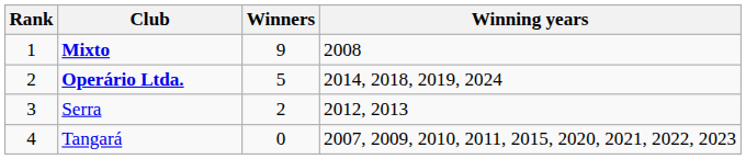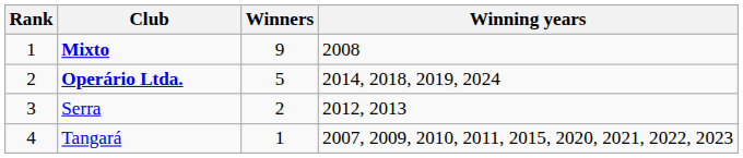Tangará | Winners: 0 -> 1
